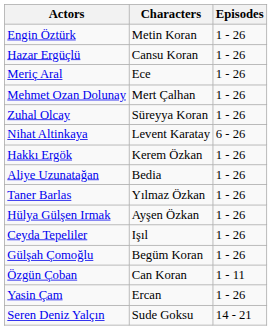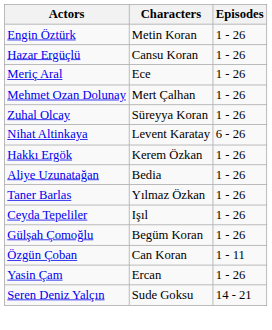- row: Hülya Gülşen Irmak | Ayşen Özkan | 1 - 26
